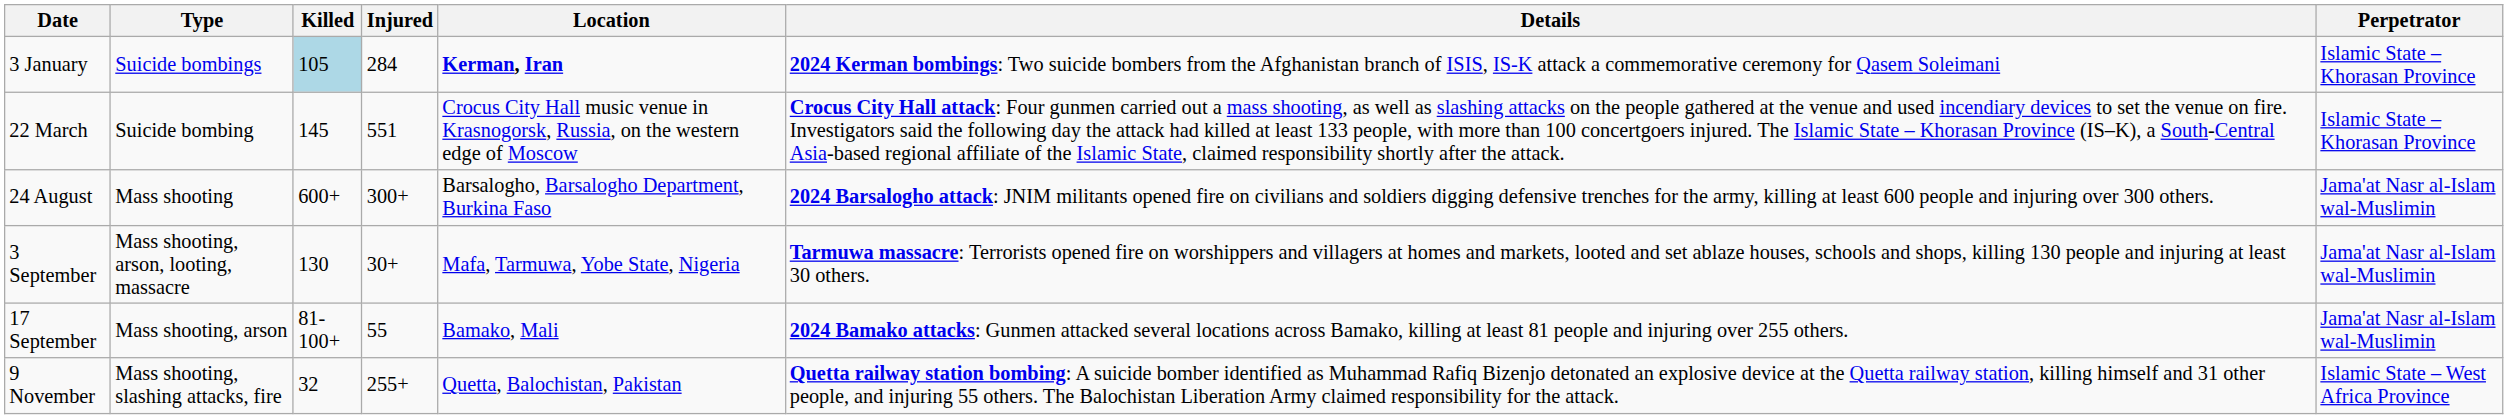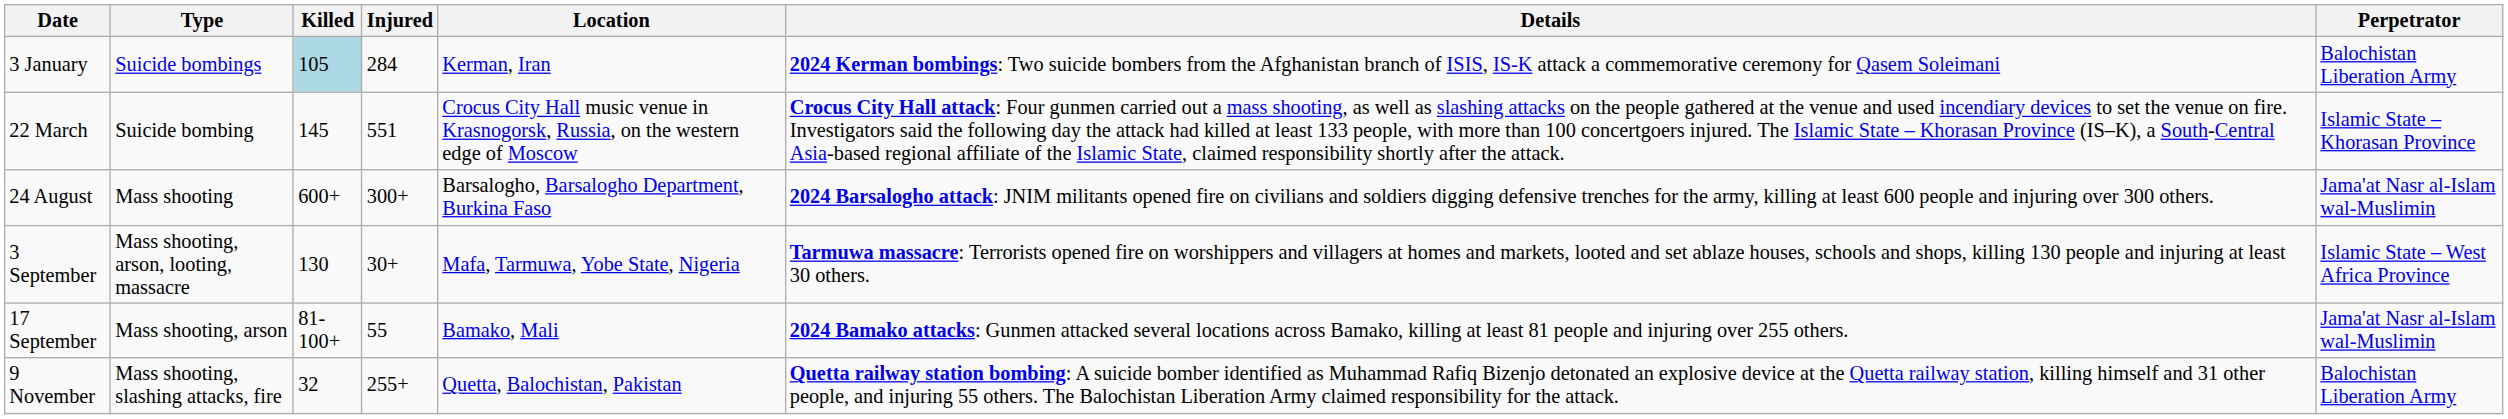3 January | Location: bold -> normal
3 January | Perpetrator: Islamic State – Khorasan Province -> Balochistan Liberation Army
3 September | Perpetrator: Jama'at Nasr al-Islam wal-Muslimin -> Islamic State – West Africa Province
9 November | Perpetrator: Islamic State – West Africa Province -> Balochistan Liberation Army
